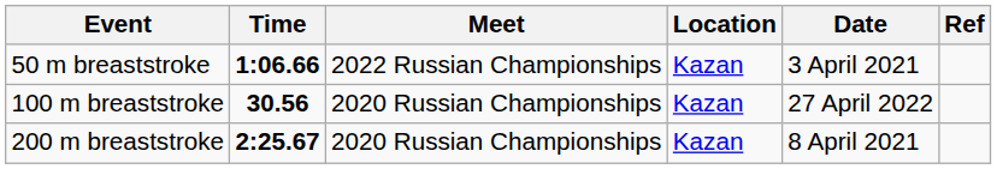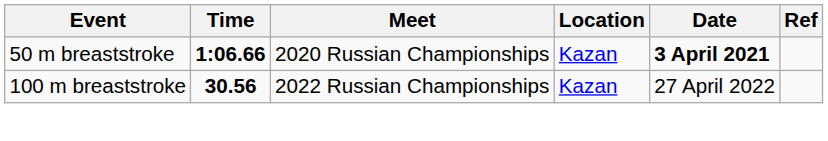50 m breaststroke | Meet: 2022 Russian Championships -> 2020 Russian Championships
50 m breaststroke | Date: normal -> bold
100 m breaststroke | Meet: 2020 Russian Championships -> 2022 Russian Championships
- row: 200 m breaststroke | 2:25.67 | 2020 Russian Championships | Kazan | 8 April 2021
